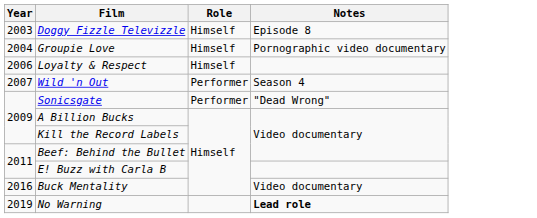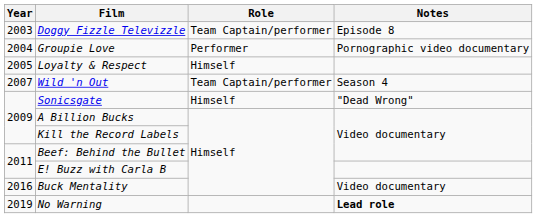Doggy Fizzle Televizzle | Role: Himself -> Team Captain/performer
Groupie Love | Role: Himself -> Performer
Loyalty & Respect | Year: 2006 -> 2005
Wild 'n Out | Role: Performer -> Team Captain/performer
Sonicsgate | Role: Performer -> Himself
